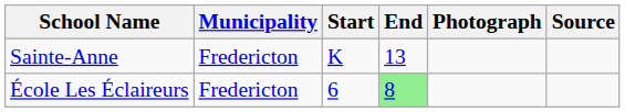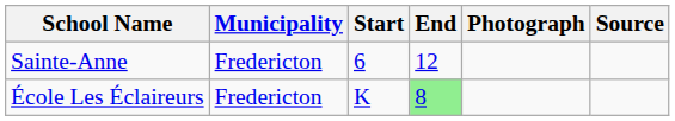Sainte-Anne | Start: K -> 6
Sainte-Anne | End: 13 -> 12
École Les Éclaireurs | Start: 6 -> K
